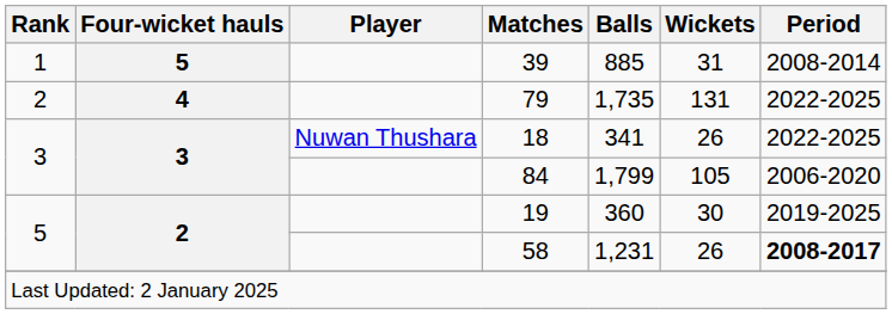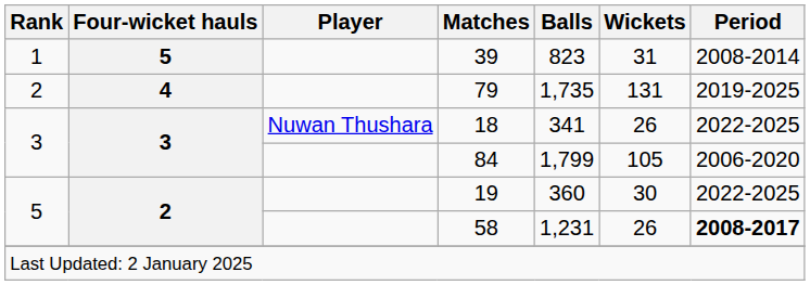39 | Balls: 885 -> 823
79 | Period: 2022-2025 -> 2019-2025
19 | Period: 2019-2025 -> 2022-2025
